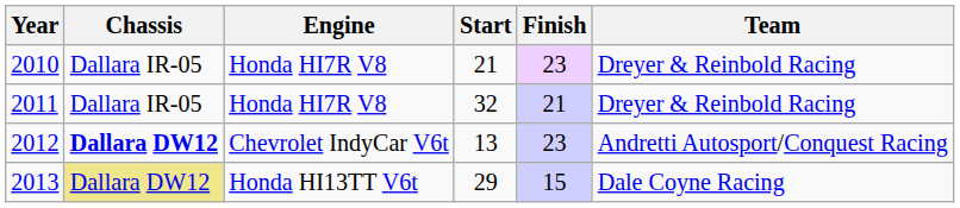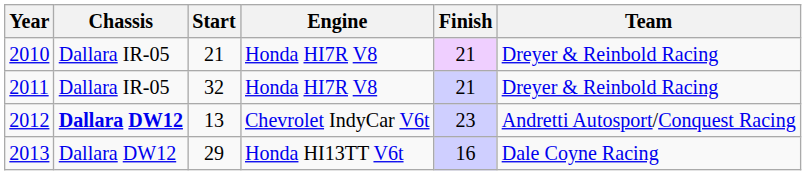columns swapped: Engine <-> Start
2010 | Finish: 23 -> 21
2013 | Chassis: khaki background -> no background
2013 | Finish: 15 -> 16
